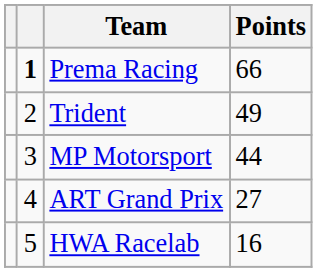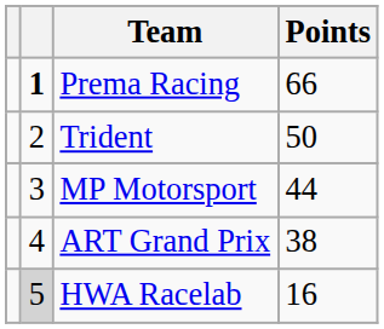Trident | Points: 49 -> 50
ART Grand Prix | Points: 27 -> 38
HWA Racelab | column 2: no background -> lightgrey background
